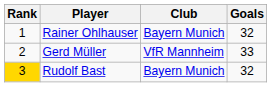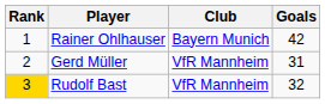Rainer Ohlhauser | Goals: 32 -> 42
Gerd Müller | Goals: 33 -> 31
Rudolf Bast | Club: Bayern Munich -> VfR Mannheim
